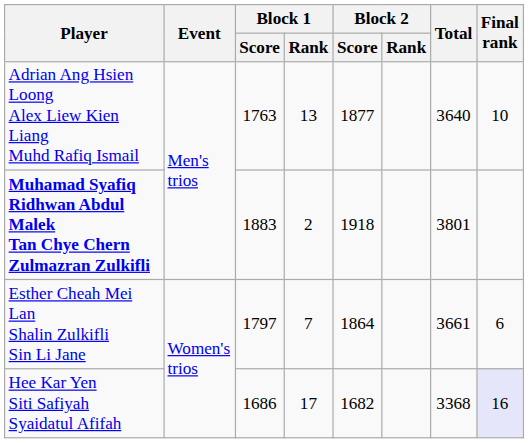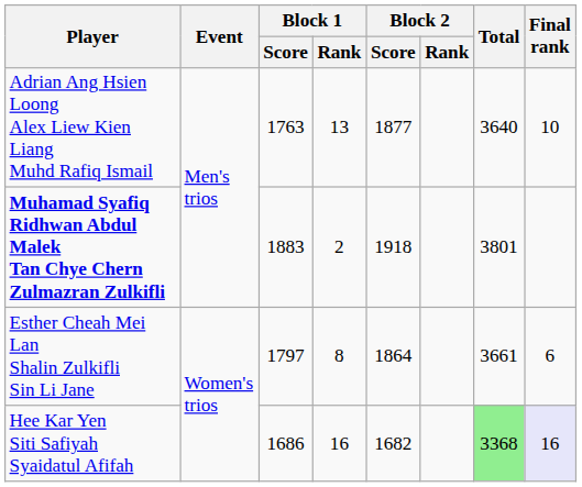Esther Cheah Mei Lan Shalin Zulkifli Sin Li Jane | Block 1 / Rank: 7 -> 8
Hee Kar Yen Siti Safiyah Syaidatul Afifah | Block 1 / Rank: 17 -> 16
Hee Kar Yen Siti Safiyah Syaidatul Afifah | Total: no background -> lightgreen background
